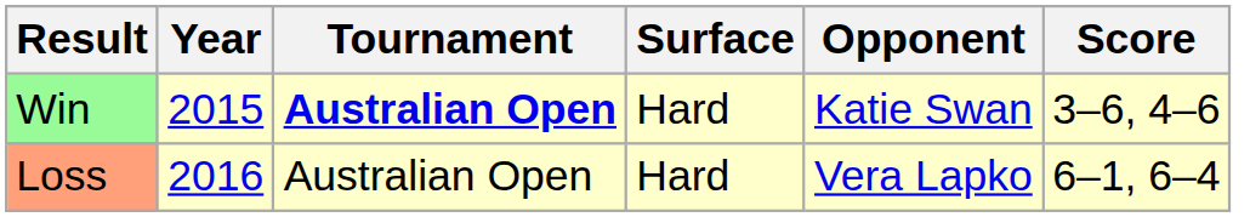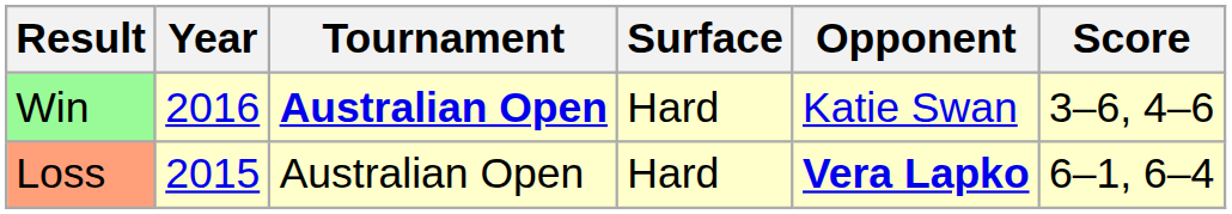Win | Year: 2015 -> 2016
Loss | Year: 2016 -> 2015
Loss | Opponent: normal -> bold
